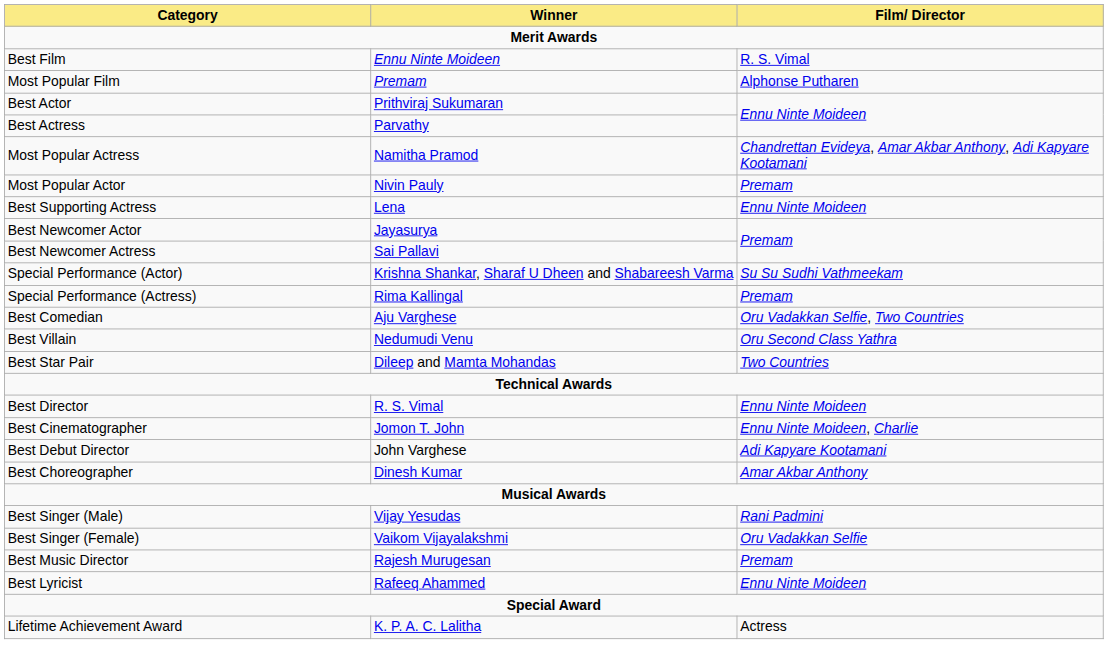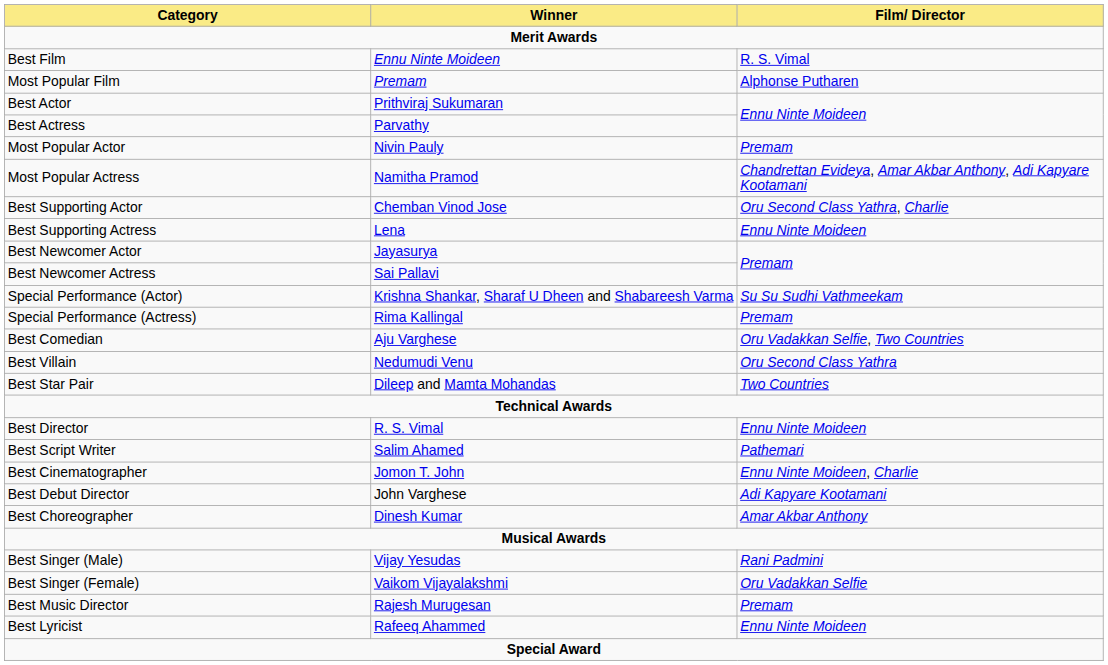rows swapped: Most Popular Actor <-> Most Popular Actress
+ row: Best Supporting Actor | Chemban Vinod Jose | Oru Second Class Yathra, Charlie
+ row: Best Script Writer | Salim Ahamed | Pathemari
- row: Lifetime Achievement Award | K. P. A. C. Lalitha | Actress
